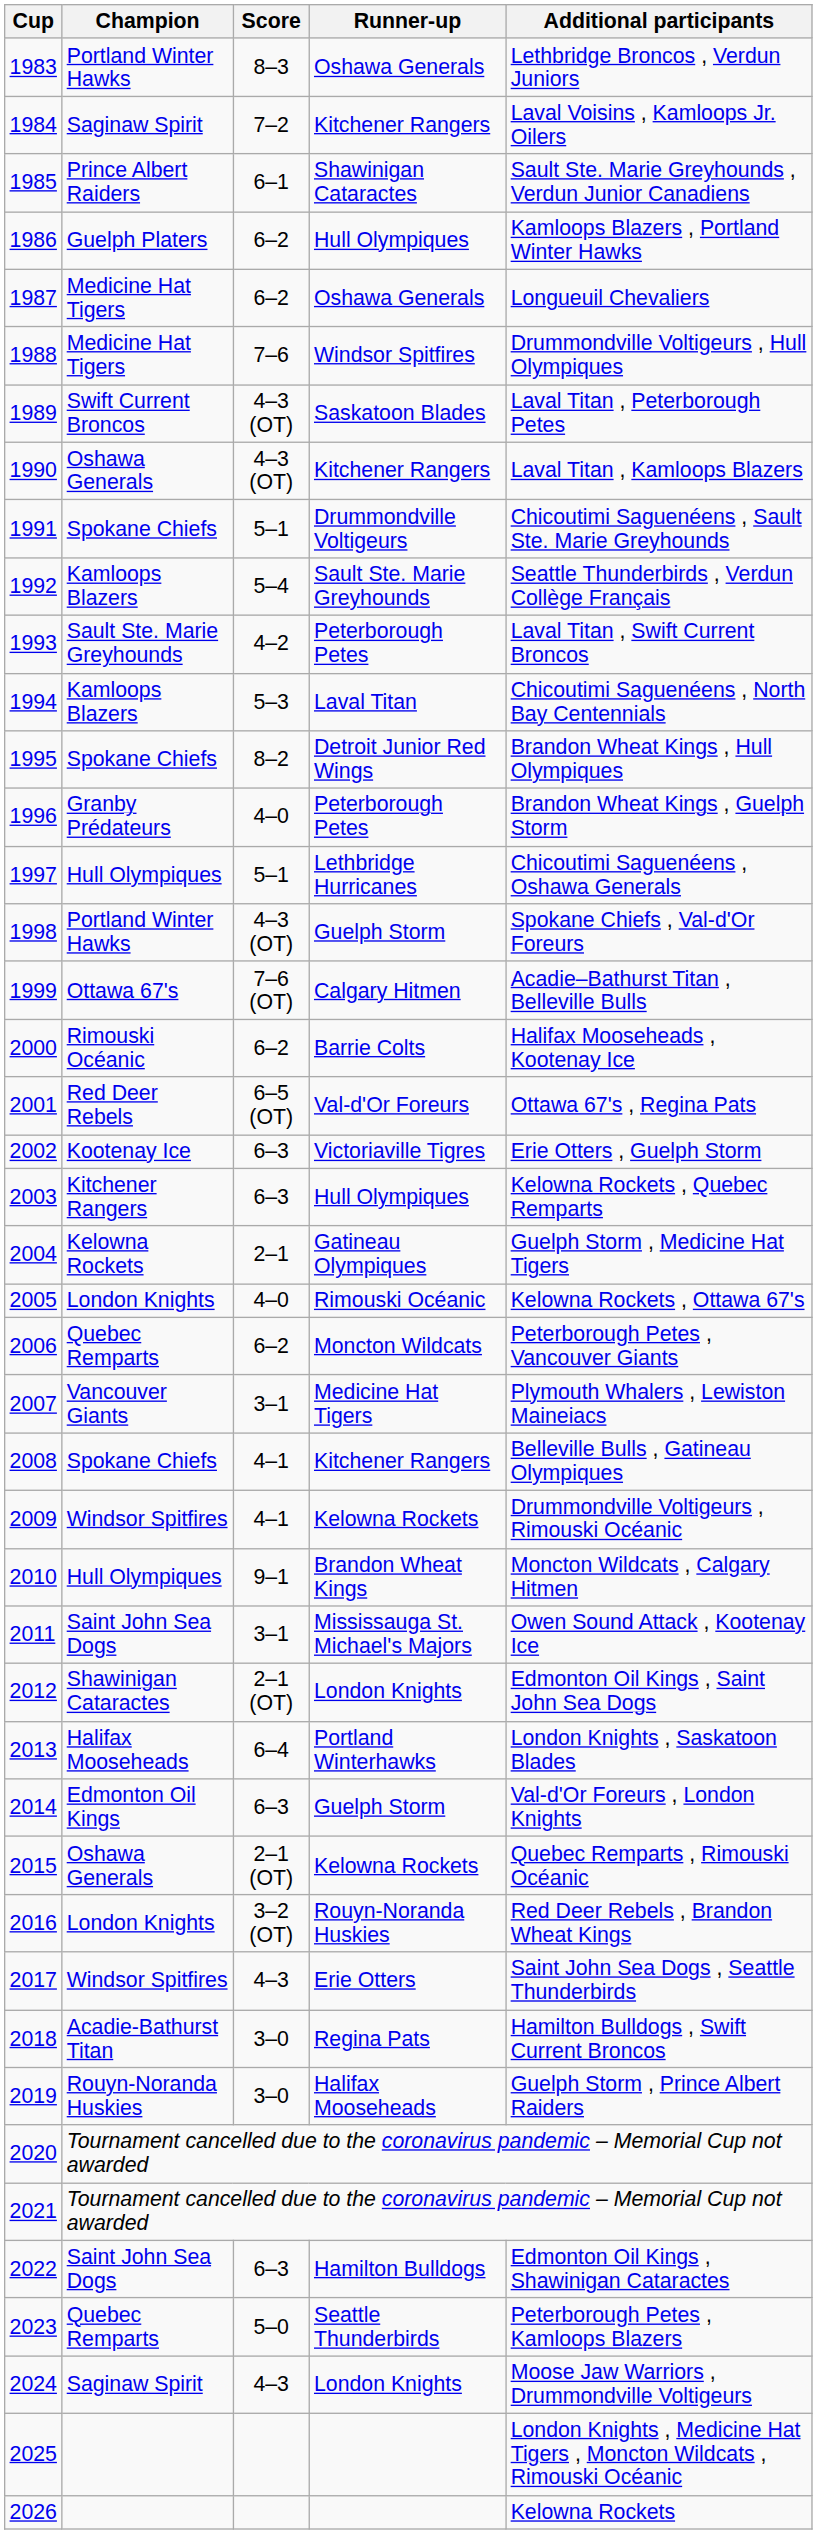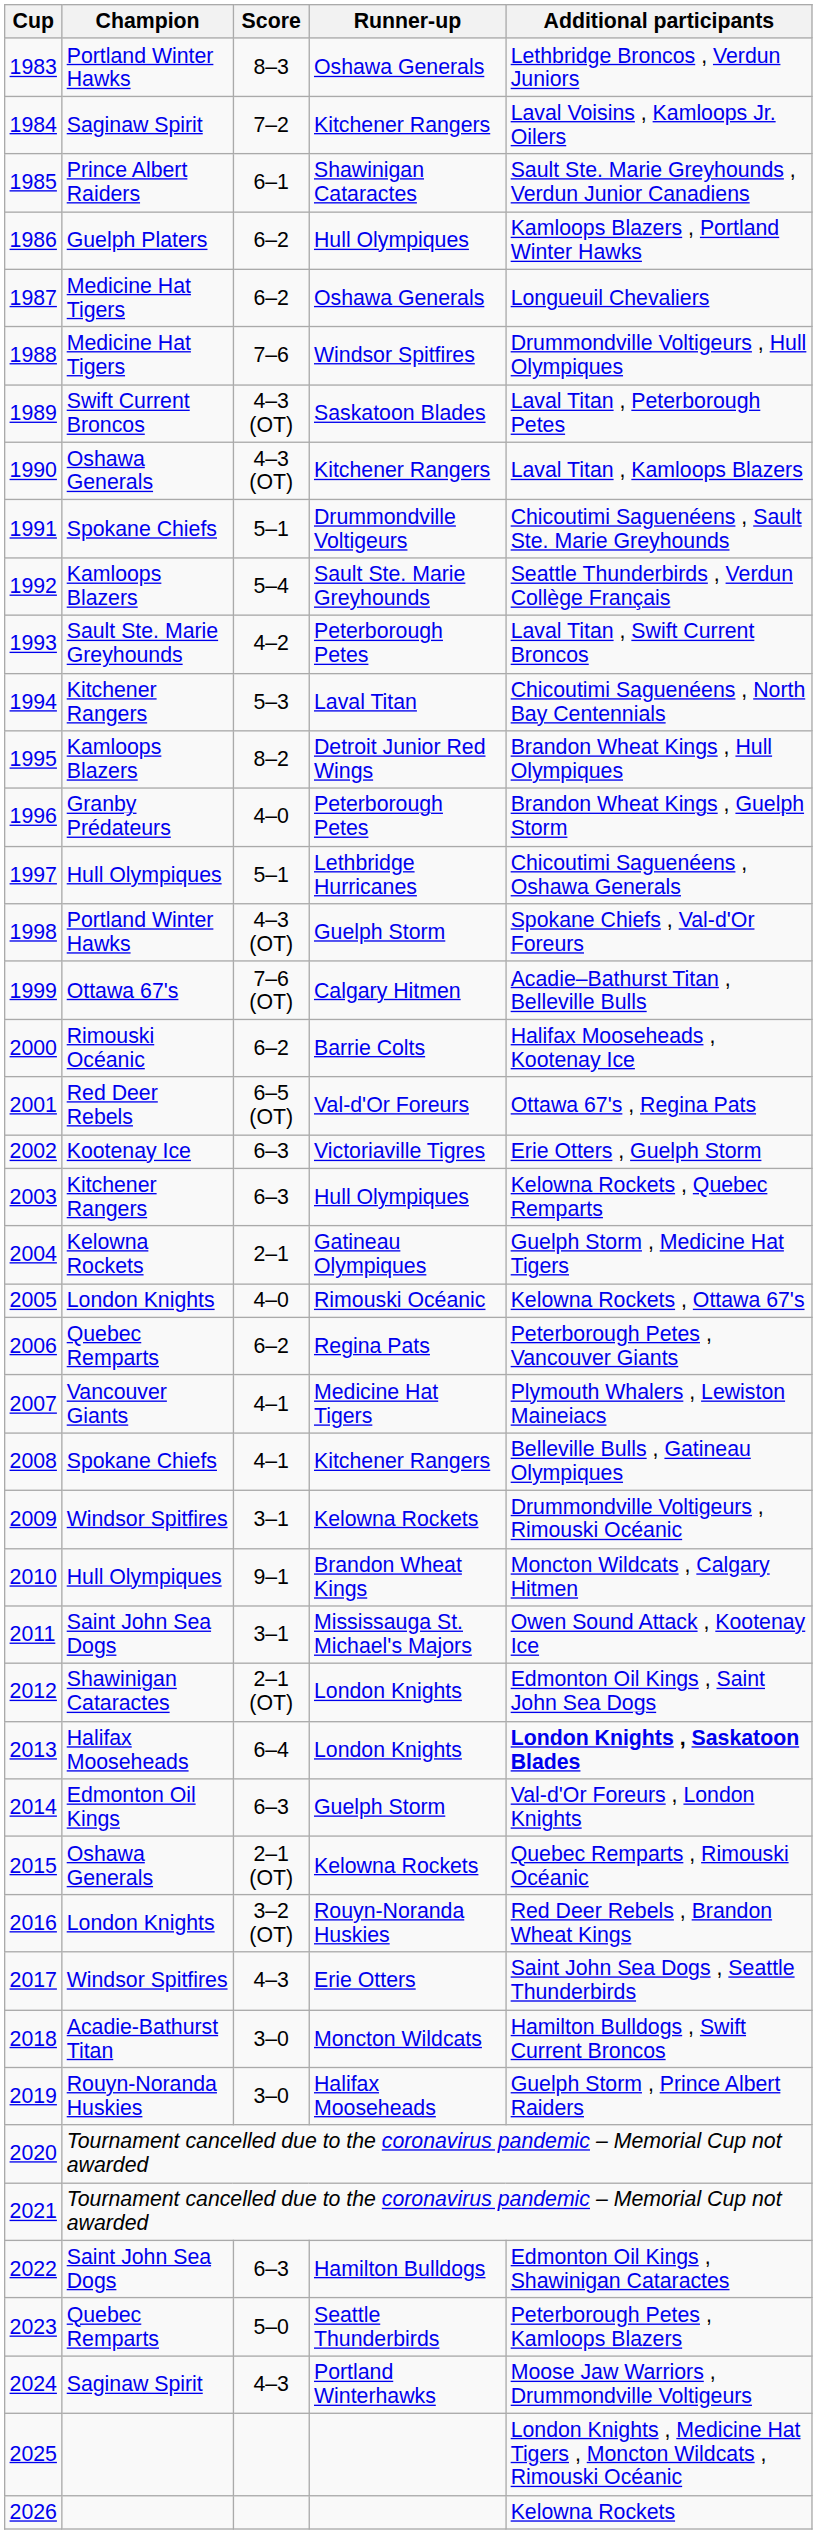1994 | Champion: Kamloops Blazers -> Kitchener Rangers
1995 | Champion: Spokane Chiefs -> Kamloops Blazers
2006 | Runner-up: Moncton Wildcats -> Regina Pats
2007 | Score: 3–1 -> 4–1
2009 | Score: 4–1 -> 3–1
2013 | Runner-up: Portland Winterhawks -> London Knights
2013 | Additional participants: normal -> bold
2018 | Runner-up: Regina Pats -> Moncton Wildcats
2024 | Runner-up: London Knights -> Portland Winterhawks
